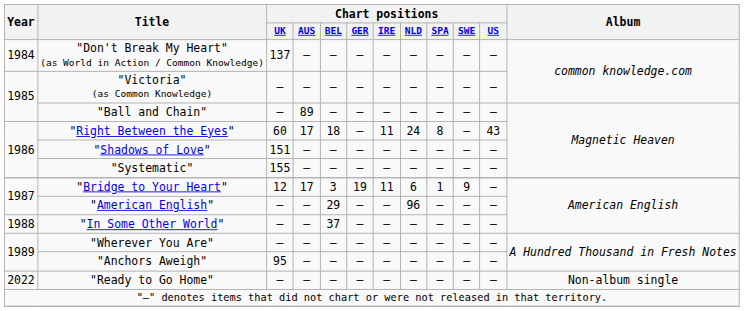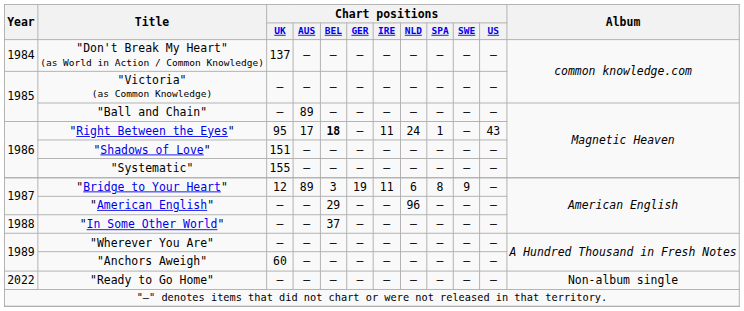"Right Between the Eyes" | Chart positions / UK: 60 -> 95
"Right Between the Eyes" | Chart positions / BEL: normal -> bold
"Right Between the Eyes" | Chart positions / SPA: 8 -> 1
"Bridge to Your Heart" | Chart positions / AUS: 17 -> 89
"Bridge to Your Heart" | Chart positions / SPA: 1 -> 8
"Anchors Aweigh" | Chart positions / UK: 95 -> 60
